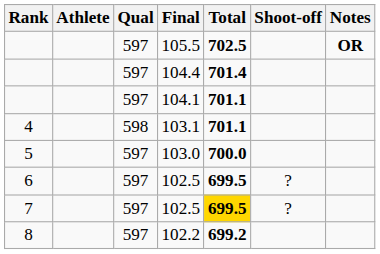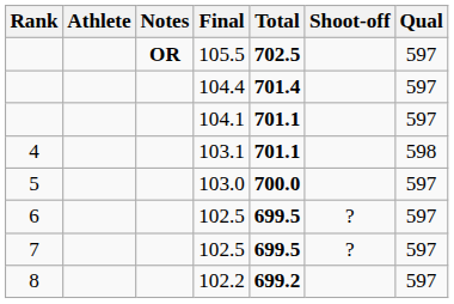columns swapped: Qual <-> Notes
7 / 102.5 | Total: gold background -> no background
